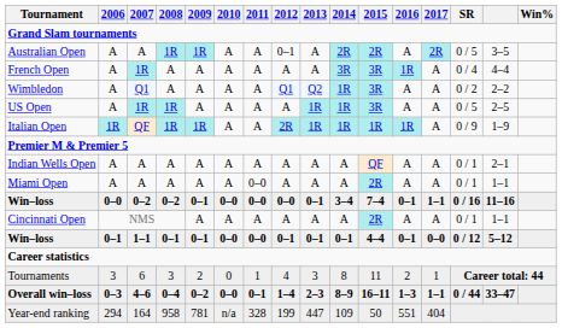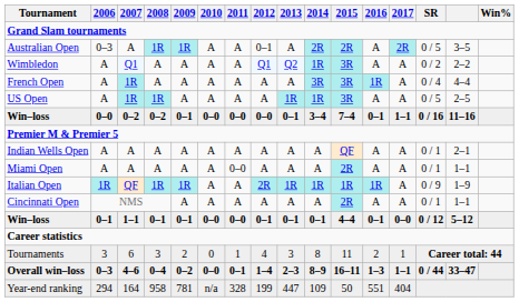Australian Open | 2006: A -> 0–3
rows swapped: French Open <-> Wimbledon
rows swapped: Win–loss / 0–2 <-> Italian Open
